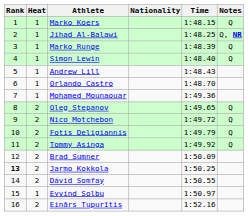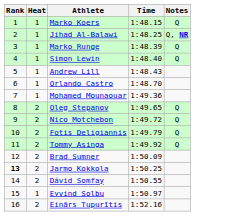- column: Nationality
